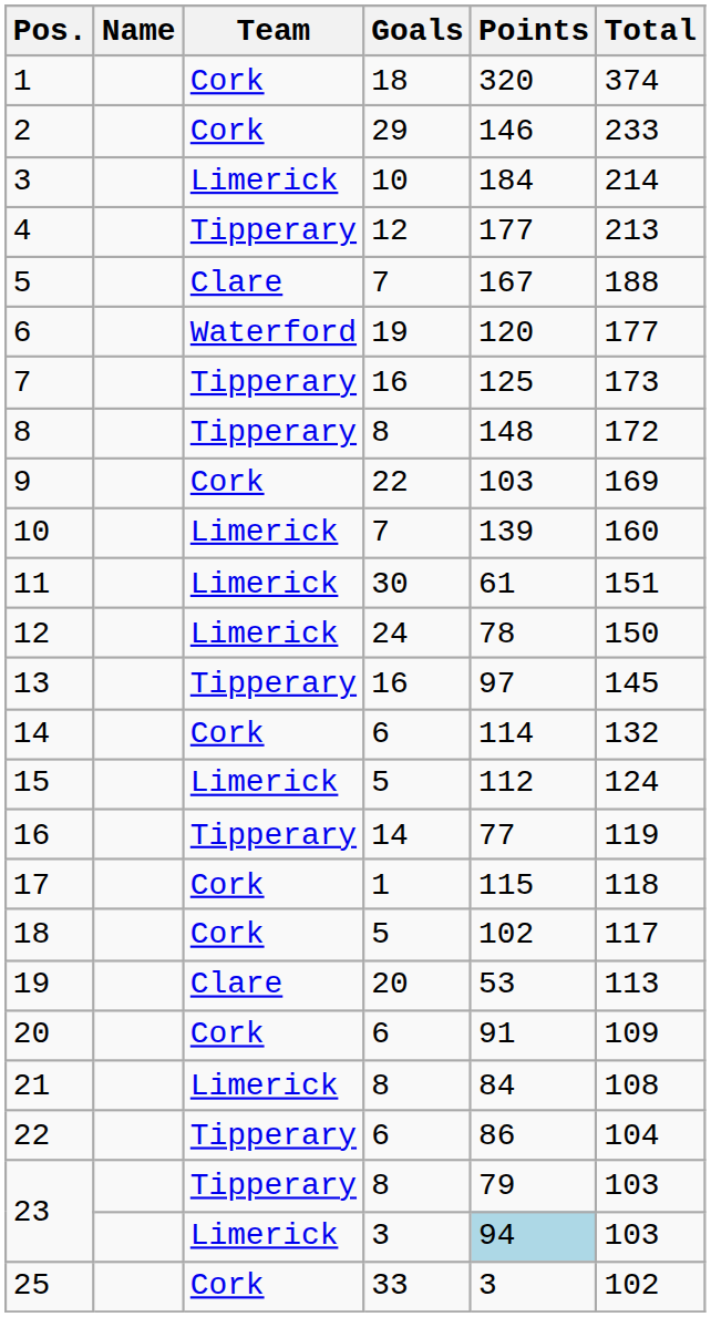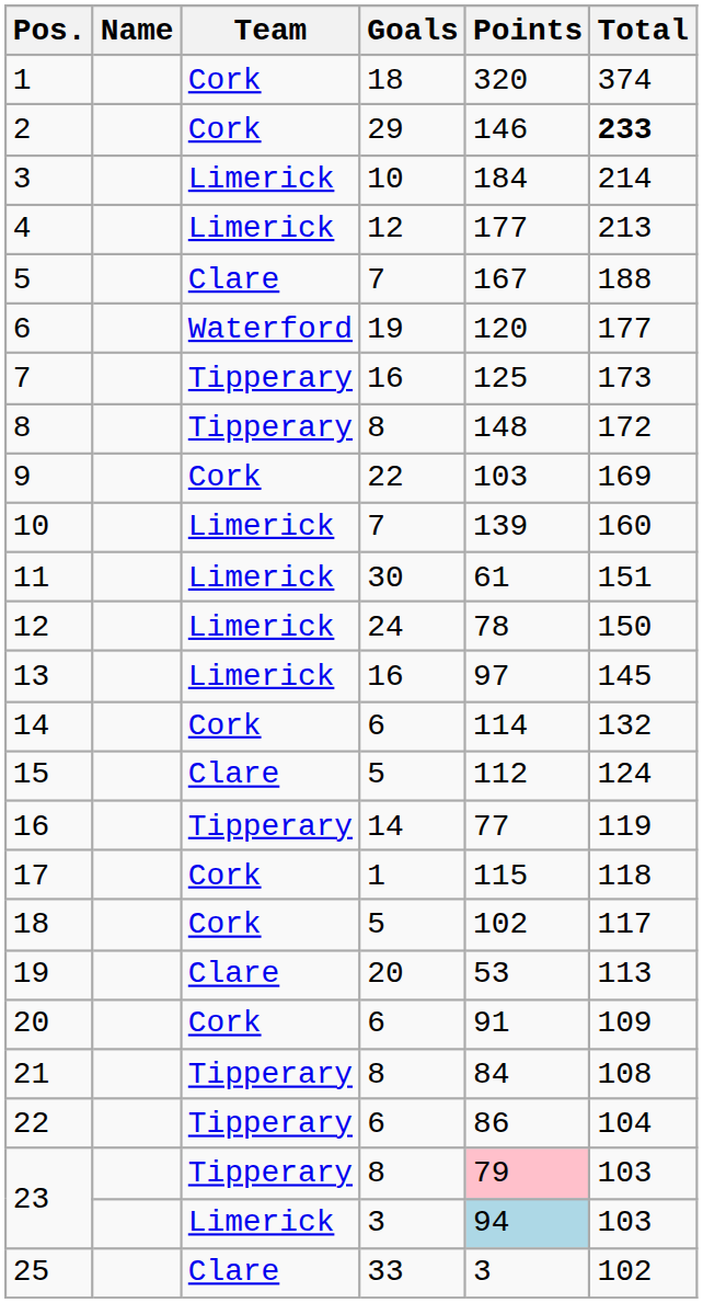2 | Total: normal -> bold
4 | Team: Tipperary -> Limerick
13 | Team: Tipperary -> Limerick
15 | Team: Limerick -> Clare
21 | Team: Limerick -> Tipperary
23 / 8 | Points: no background -> pink background
25 | Team: Cork -> Clare
